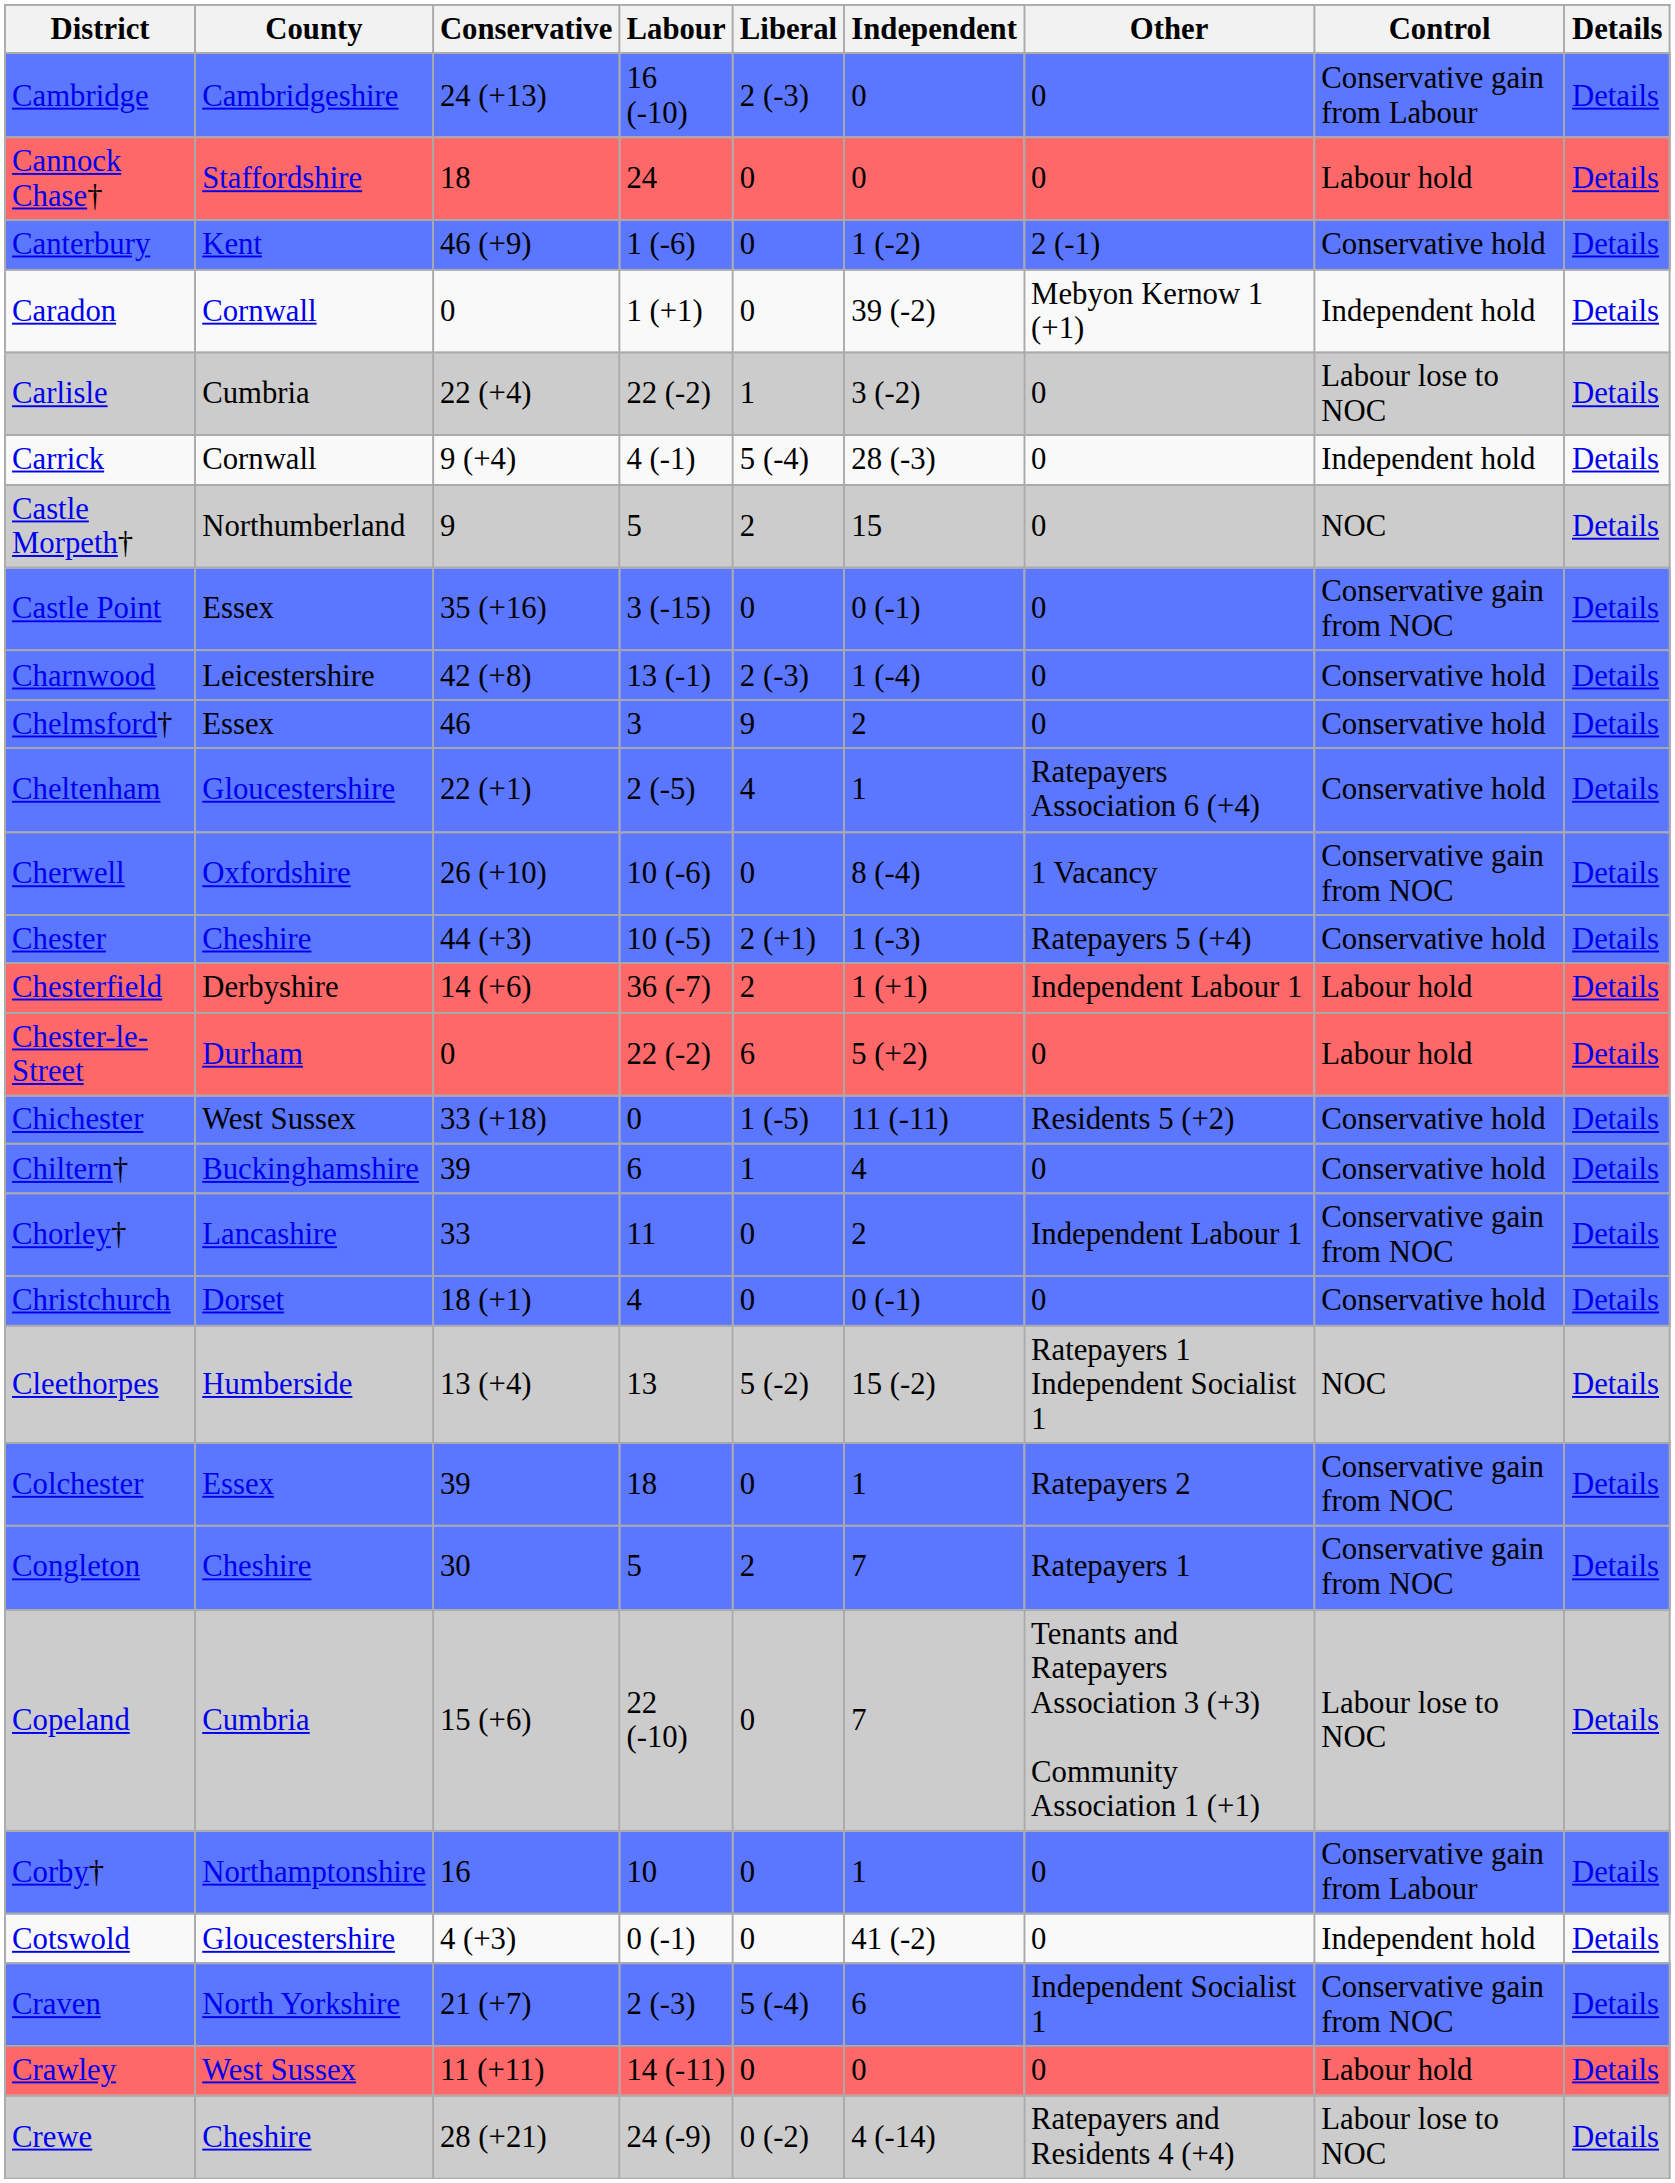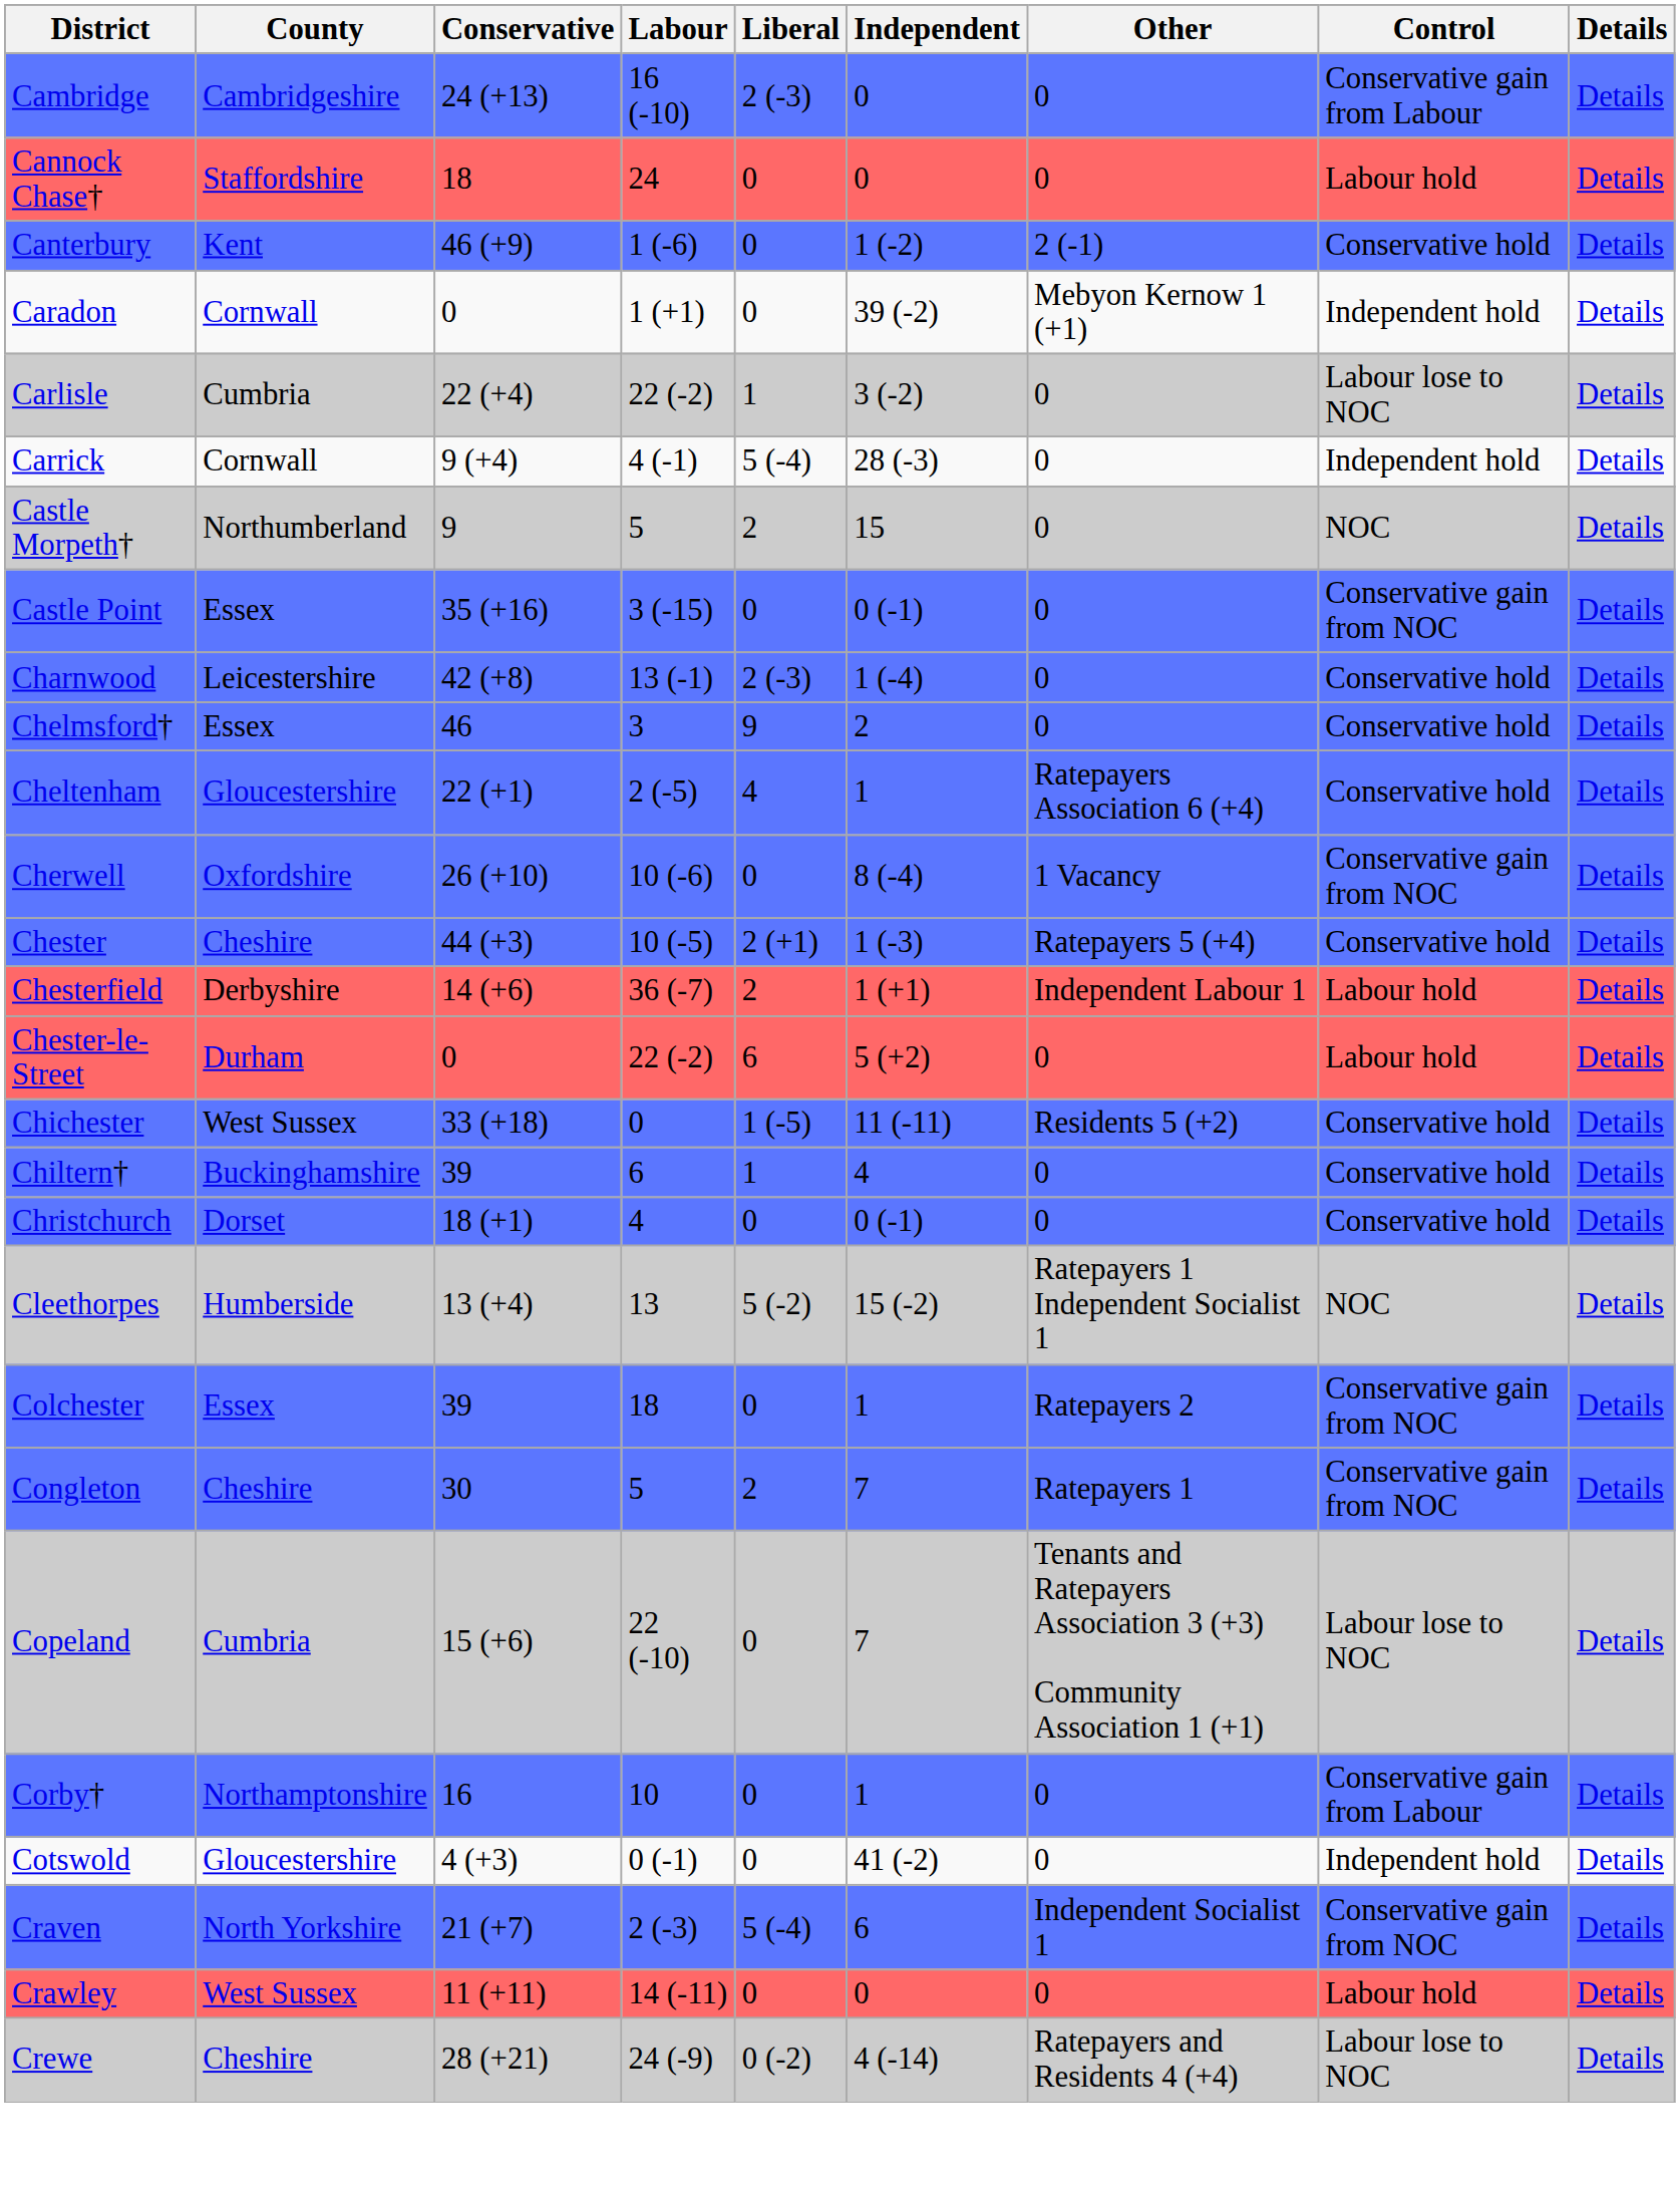- row: Chorley† | Lancashire | 33 | 11 | 0 | 2 | Independent Labour 1 | Conservative gain from NOC | Details
